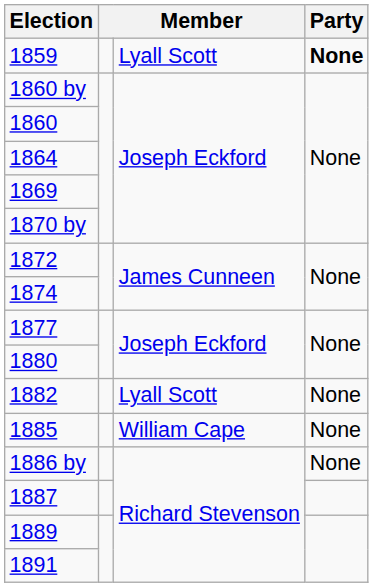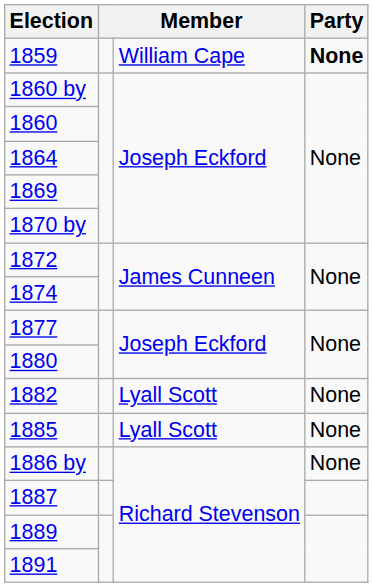1859 | column 3: Lyall Scott -> William Cape
1885 | column 3: William Cape -> Lyall Scott
